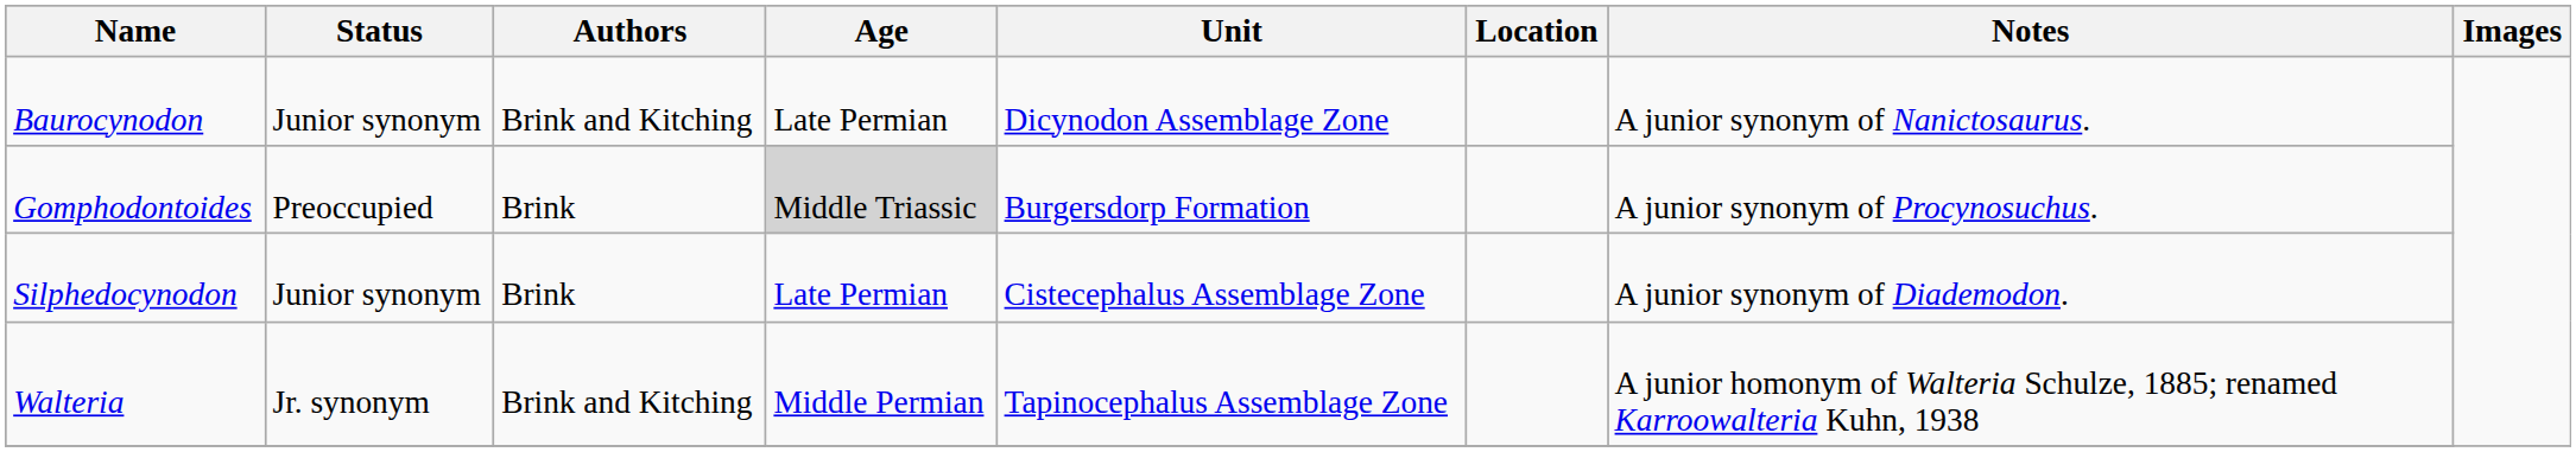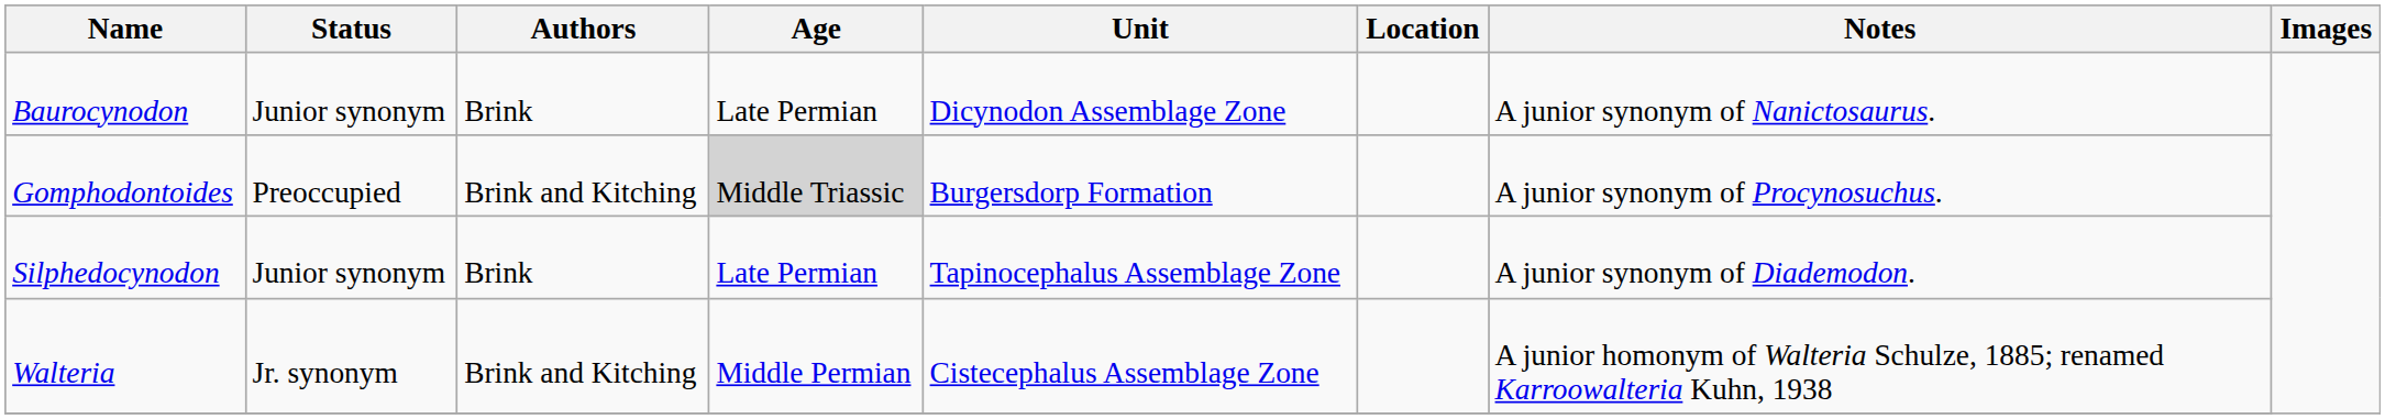Baurocynodon | Authors: Brink and Kitching -> Brink
Gomphodontoides | Authors: Brink -> Brink and Kitching
Silphedocynodon | Unit: Cistecephalus Assemblage Zone -> Tapinocephalus Assemblage Zone
Walteria | Unit: Tapinocephalus Assemblage Zone -> Cistecephalus Assemblage Zone
